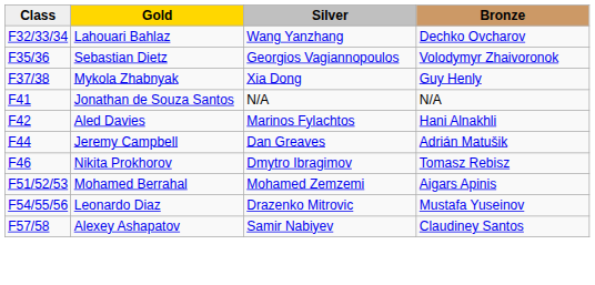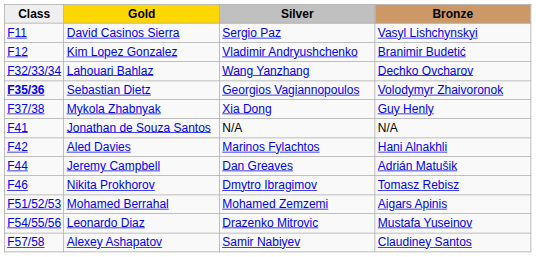+ row: F11 | David Casinos Sierra | Sergio Paz | Vasyl Lishchynskyi
+ row: F12 | Kim Lopez Gonzalez | Vladimir Andryushchenko | Branimir Budetić
Sebastian Dietz | Class: normal -> bold
